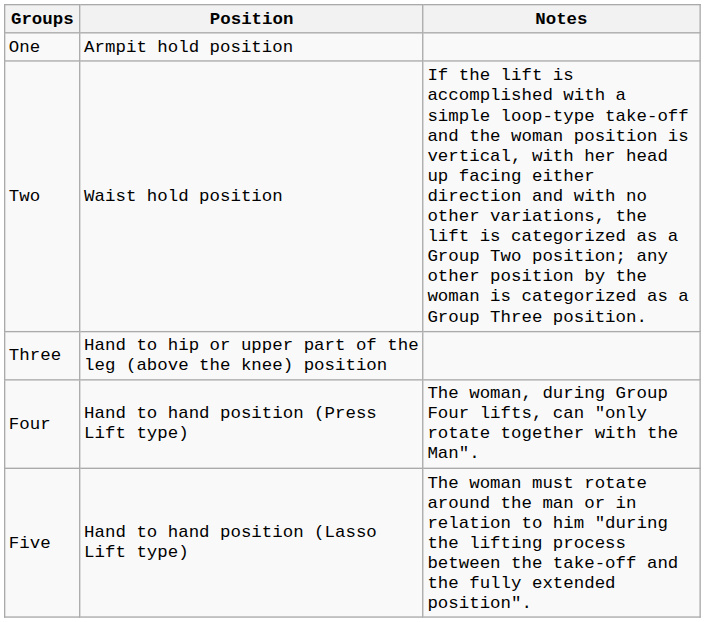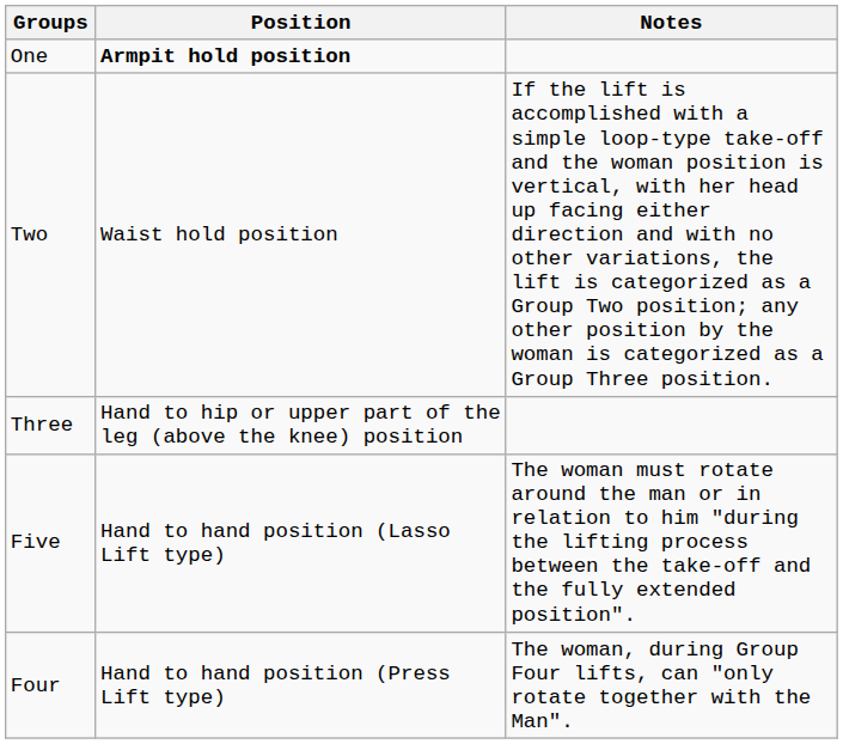One | Position: normal -> bold
rows swapped: Four <-> Five
